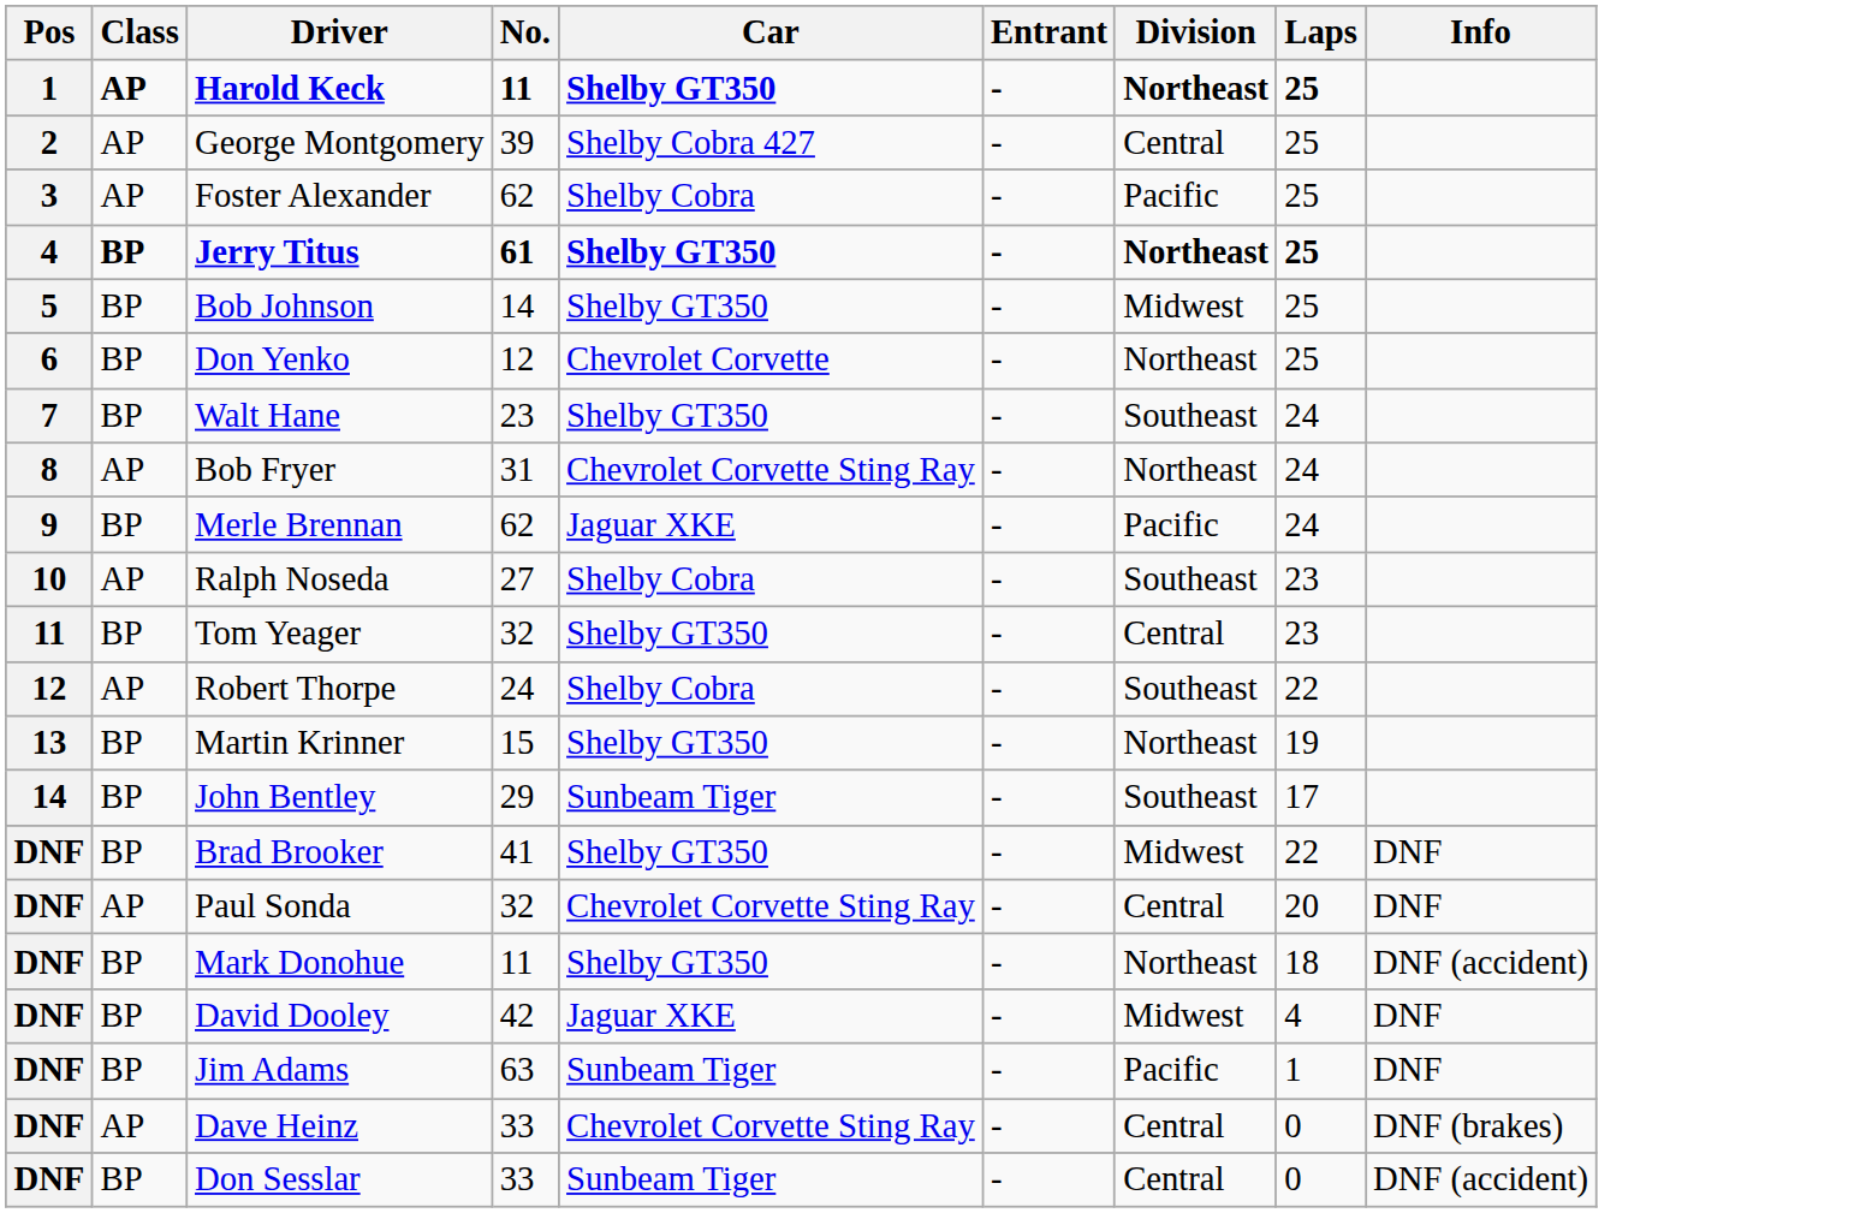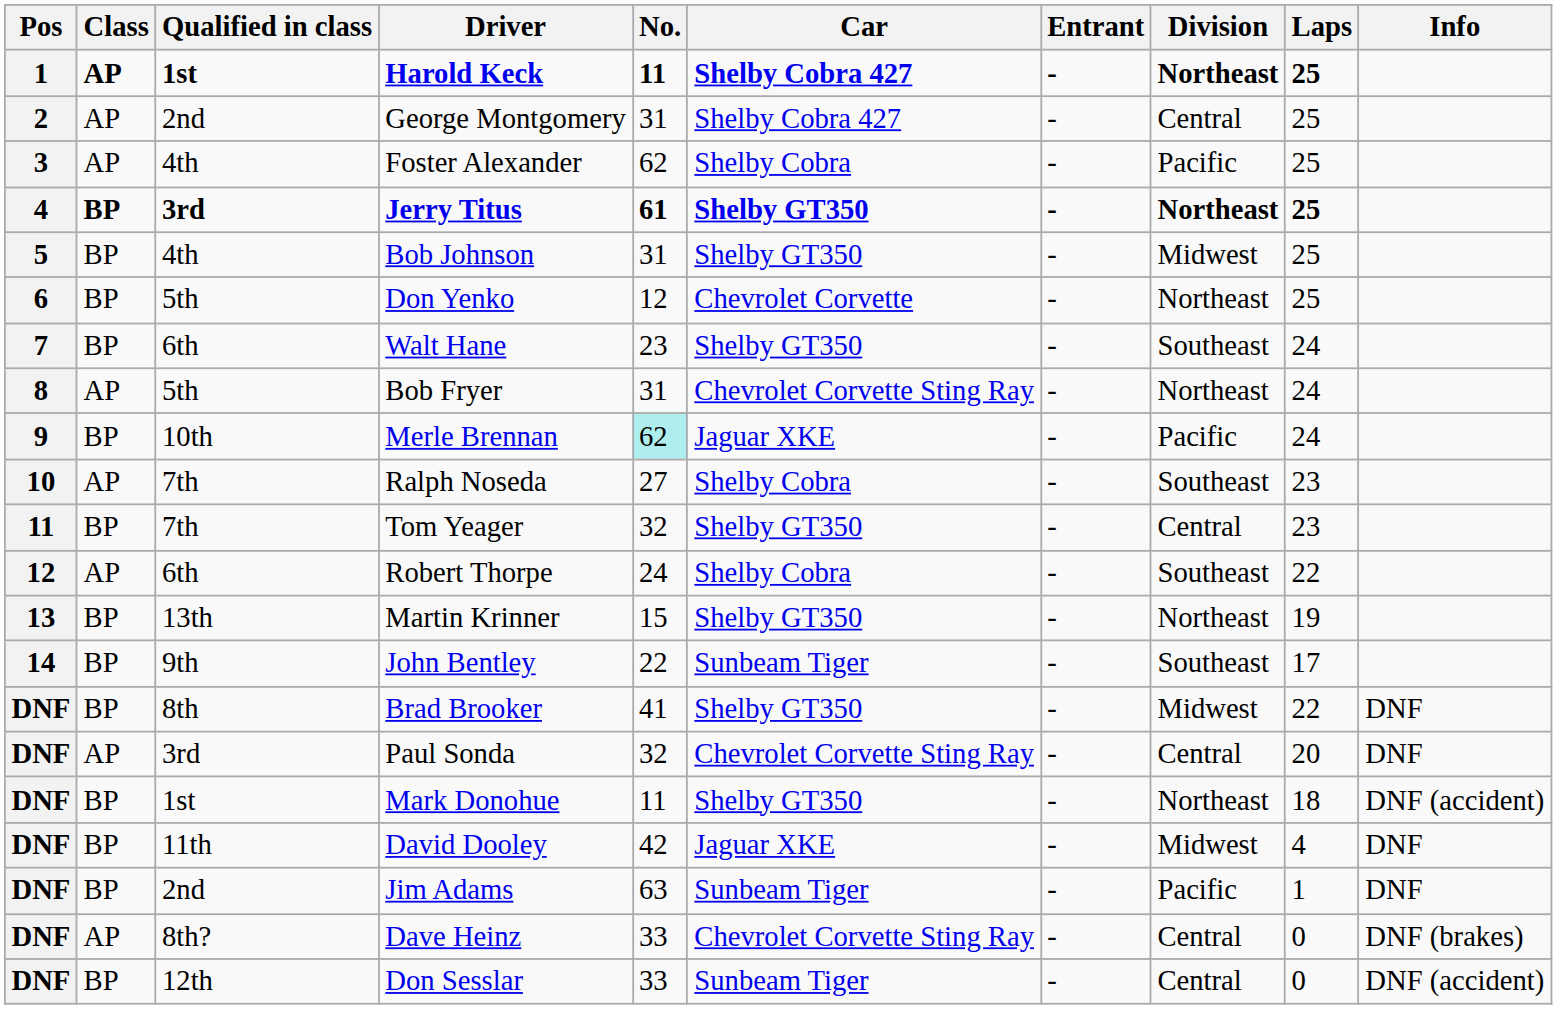+ column: Qualified in class | 1st | 2nd | 4th | 3rd | 4th | 5th | 6th | 5th | 10th | 7th | 7th | 6th | 13th | 9th | 8th | 3rd | 1st | 11th | 2nd | 8th? | 12th
Harold Keck | Car: Shelby GT350 -> Shelby Cobra 427
George Montgomery | No.: 39 -> 31
Bob Johnson | No.: 14 -> 31
Merle Brennan | No.: no background -> paleturquoise background
John Bentley | No.: 29 -> 22
